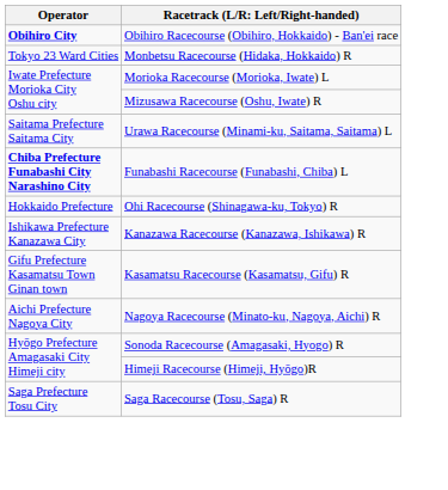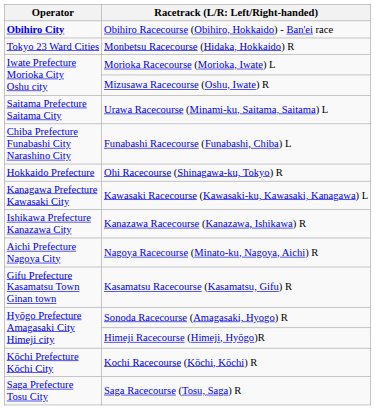Funabashi Racecourse (Funabashi, Chiba) L | Operator: bold -> normal
+ row: Kanagawa Prefecture Kawasaki City | Kawasaki Racecourse (Kawasaki-ku, Kawasaki, Kanagawa) L
rows swapped: Kasamatsu Racecourse (Kasamatsu, Gifu) R <-> Nagoya Racecourse (Minato-ku, Nagoya, Aichi) R
+ row: Kōchi Prefecture Kōchi City | Kochi Racecourse (Kōchi, Kōchi) R
